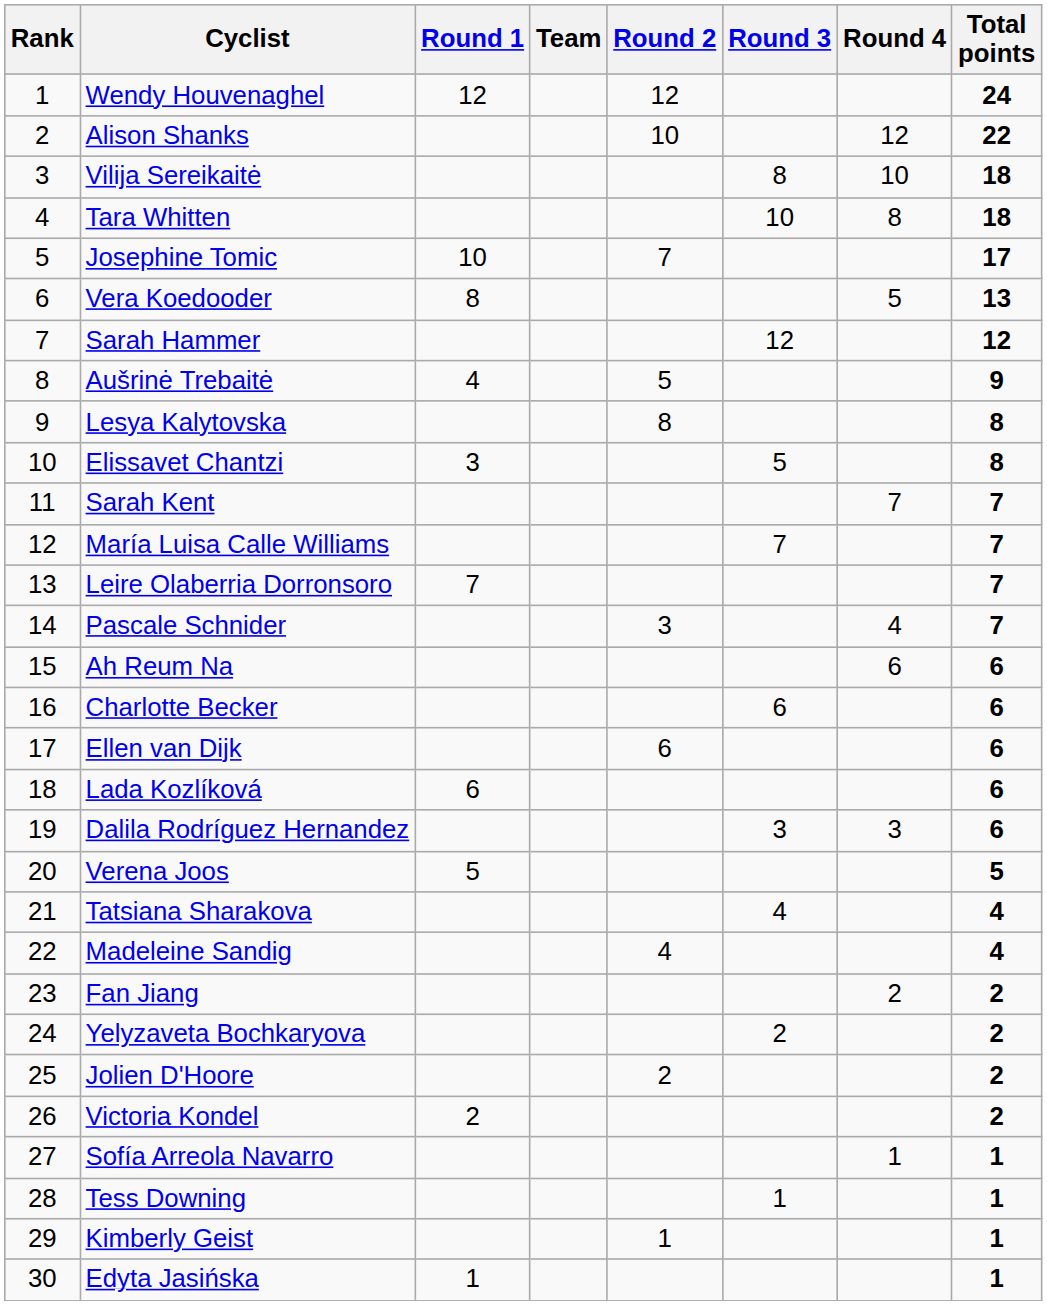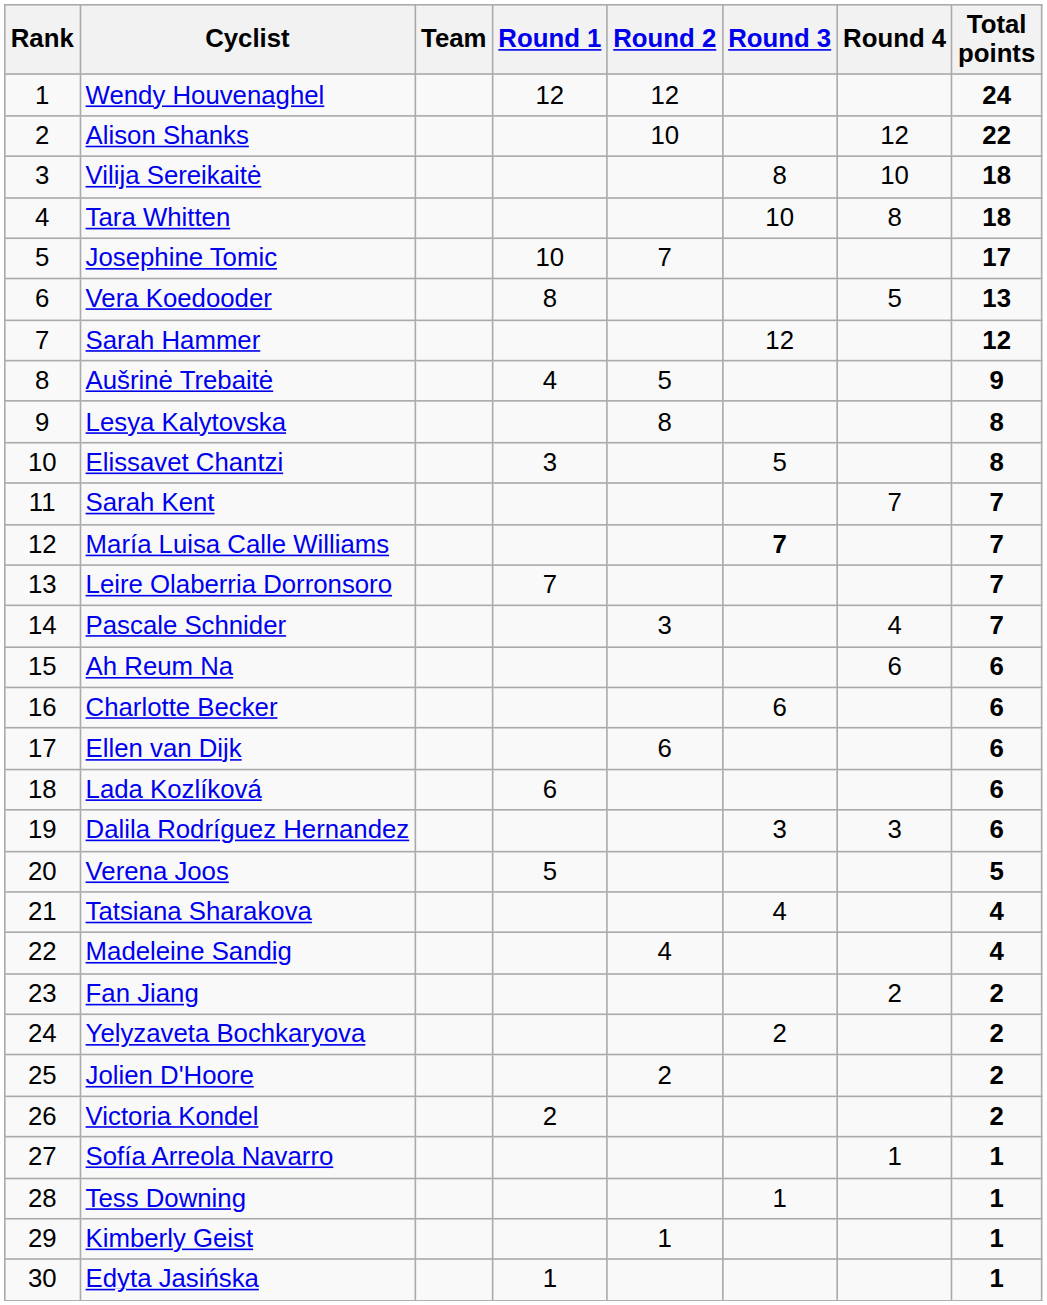columns swapped: Team <-> Round 1
María Luisa Calle Williams | Round 3: normal -> bold
